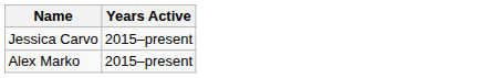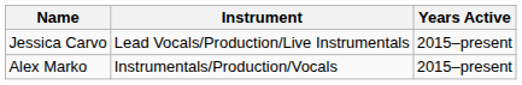+ column: Instrument | Lead Vocals/Production/Live Instrumentals | Instrumentals/Production/Vocals
